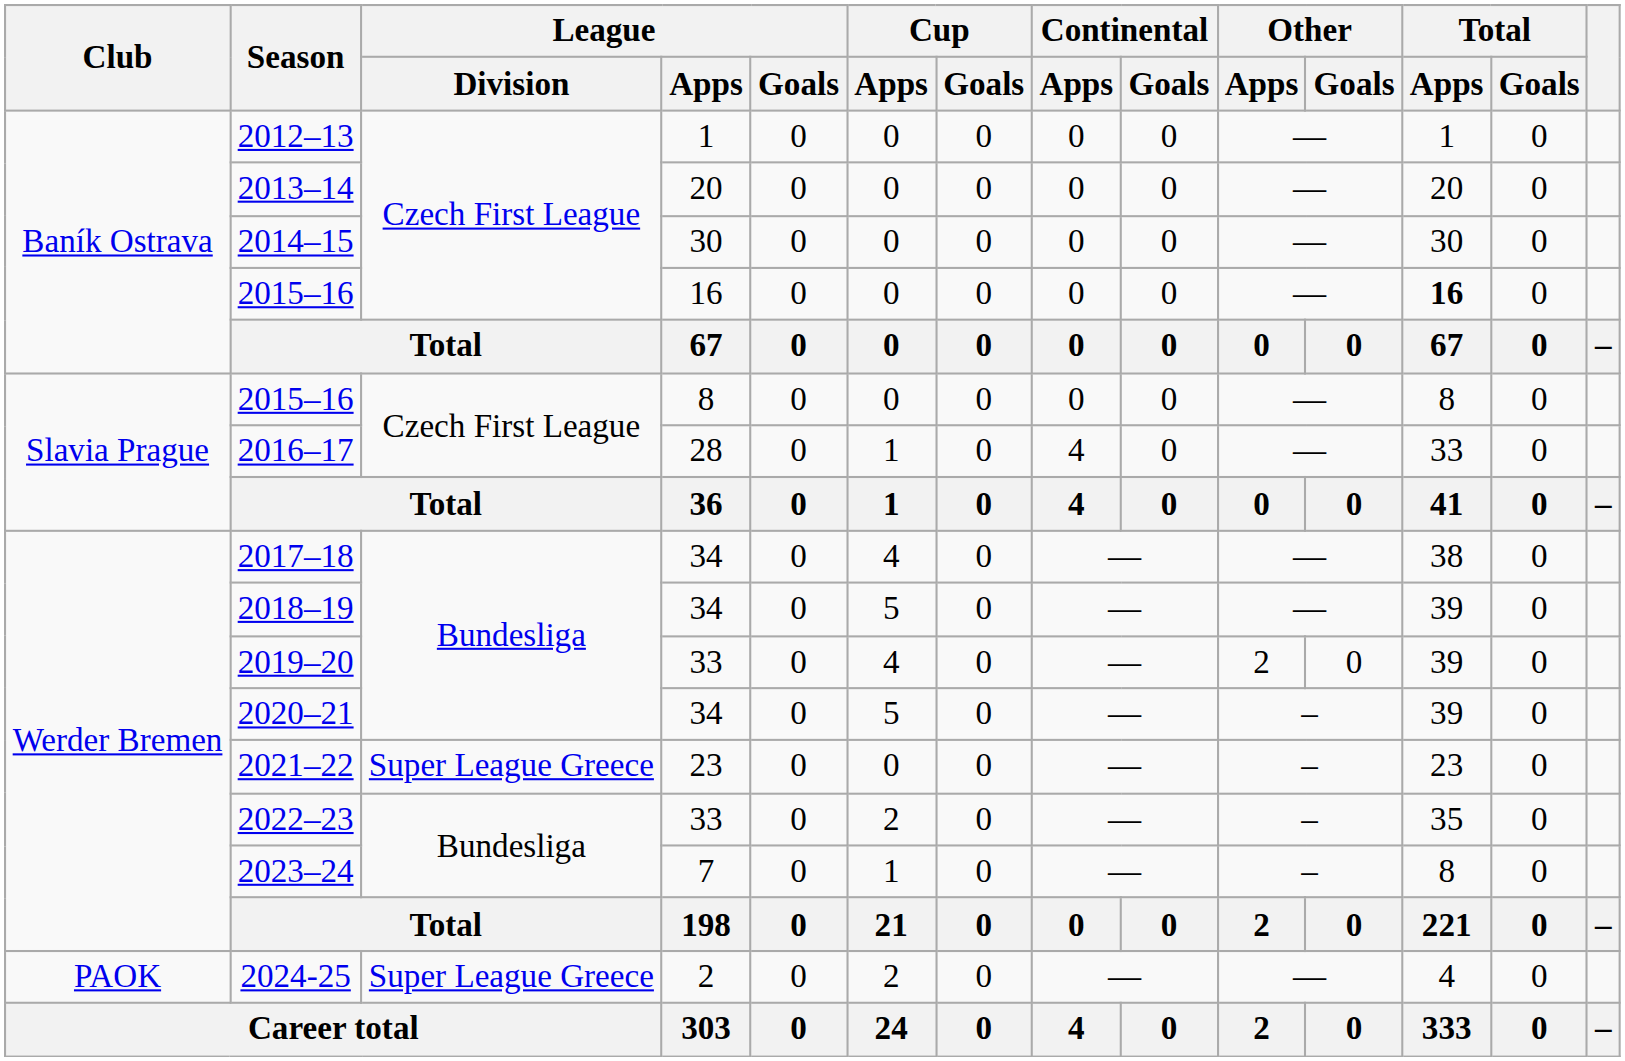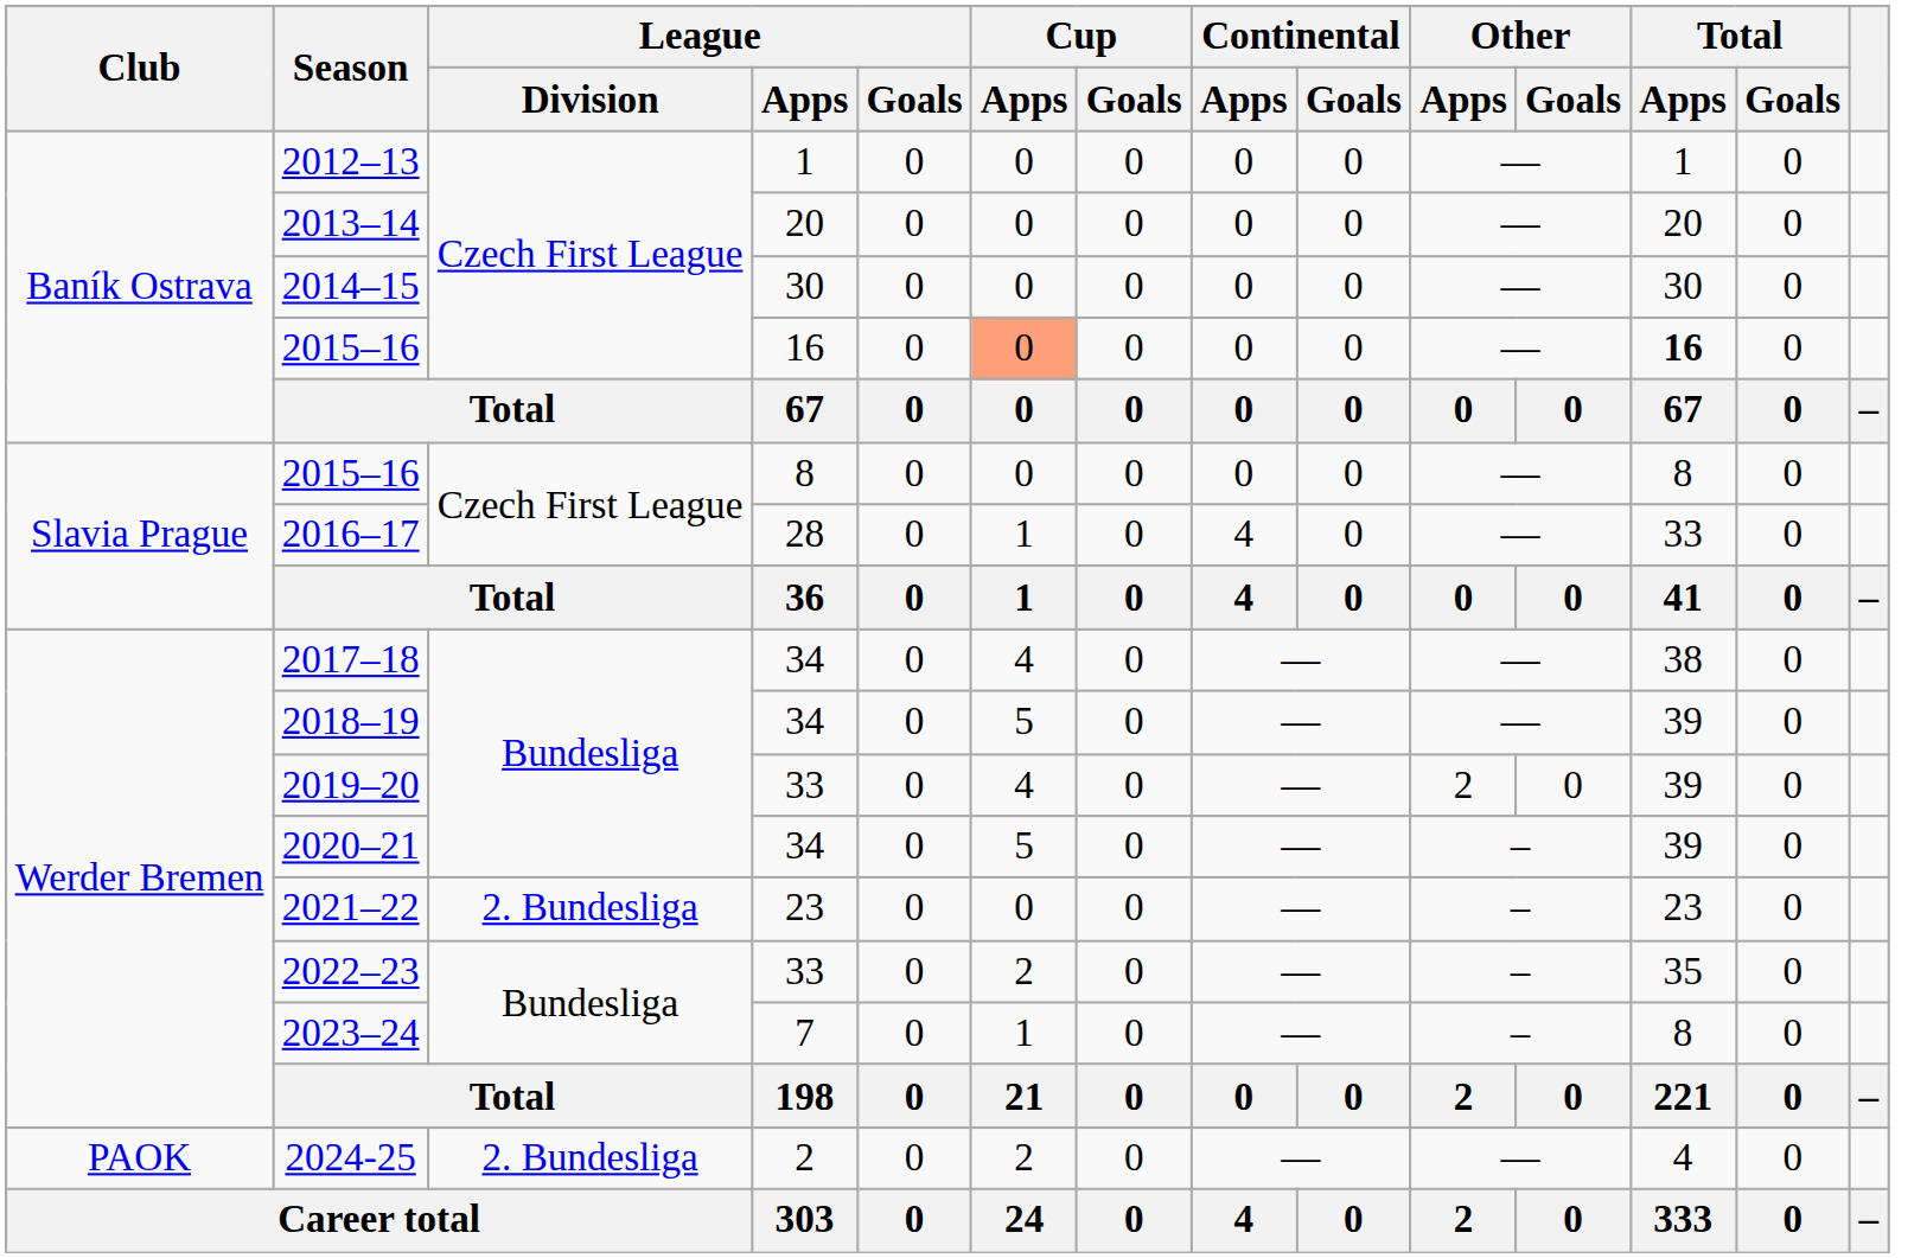2015–16 / 16 | Cup / Apps: no background -> lightsalmon background
2021–22 | League / Division: Super League Greece -> 2. Bundesliga
2024-25 | League / Division: Super League Greece -> 2. Bundesliga
